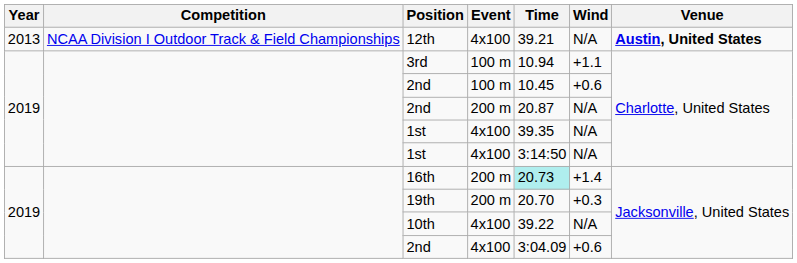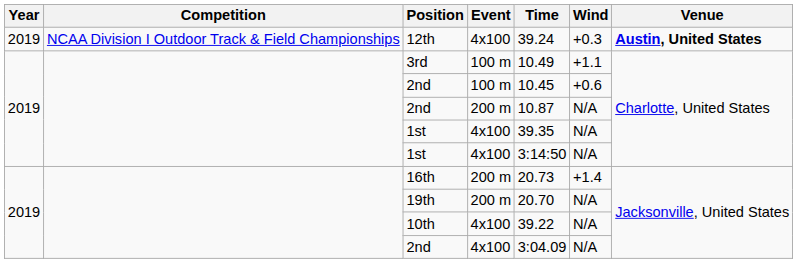12th | Year: 2013 -> 2019
12th | Time: 39.21 -> 39.24
12th | Wind: N/A -> +0.3
3rd | Time: 10.94 -> 10.49
2nd / 200 m | Time: 20.87 -> 10.87
16th | Time: paleturquoise background -> no background
19th | Wind: +0.3 -> N/A
2nd / 4x100 | Wind: +0.6 -> N/A
